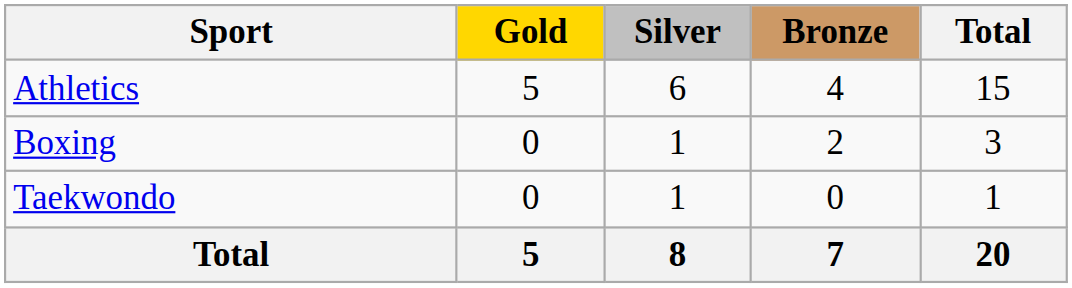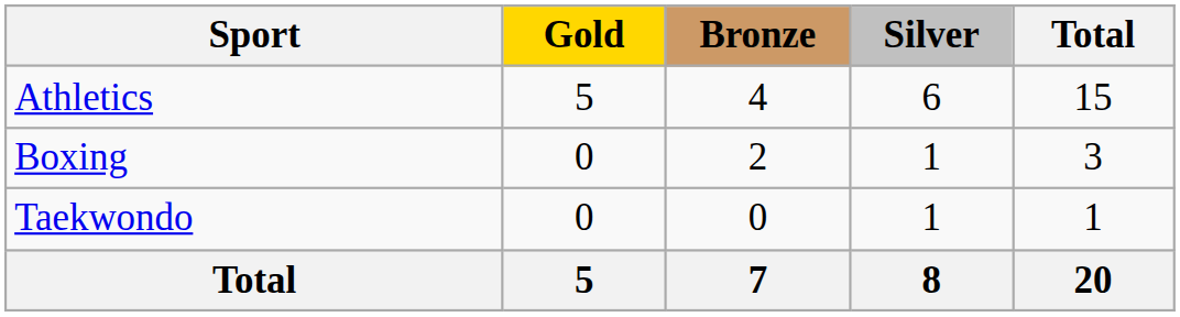columns swapped: Silver <-> Bronze
